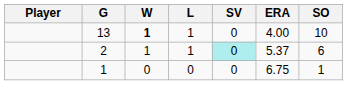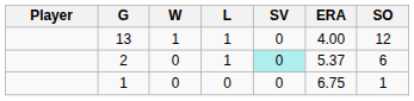13 | W: bold -> normal
13 | SO: 10 -> 12
2 | W: 1 -> 0
